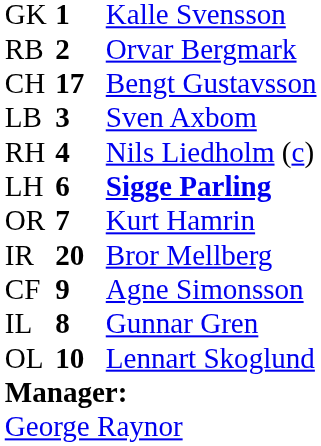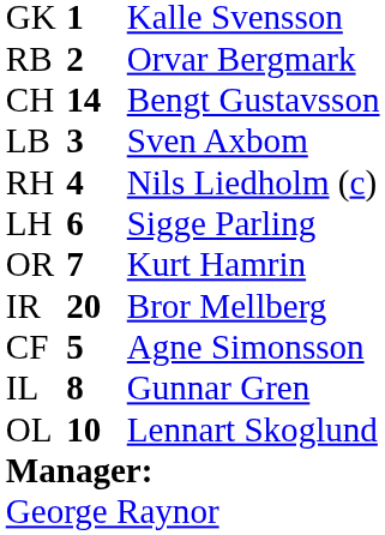CH | column 2: 17 -> 14
LH | column 3: bold -> normal
CF | column 2: 9 -> 5
